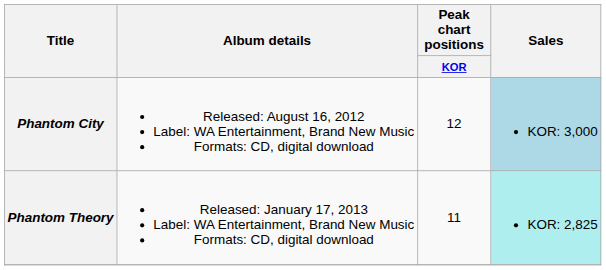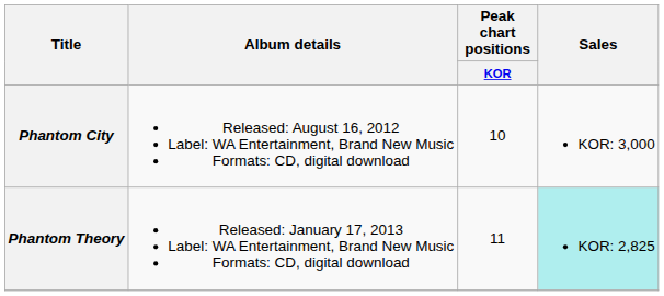Phantom City | Peak chart positions / KOR: 12 -> 10
Phantom City | Sales: lightblue background -> no background
